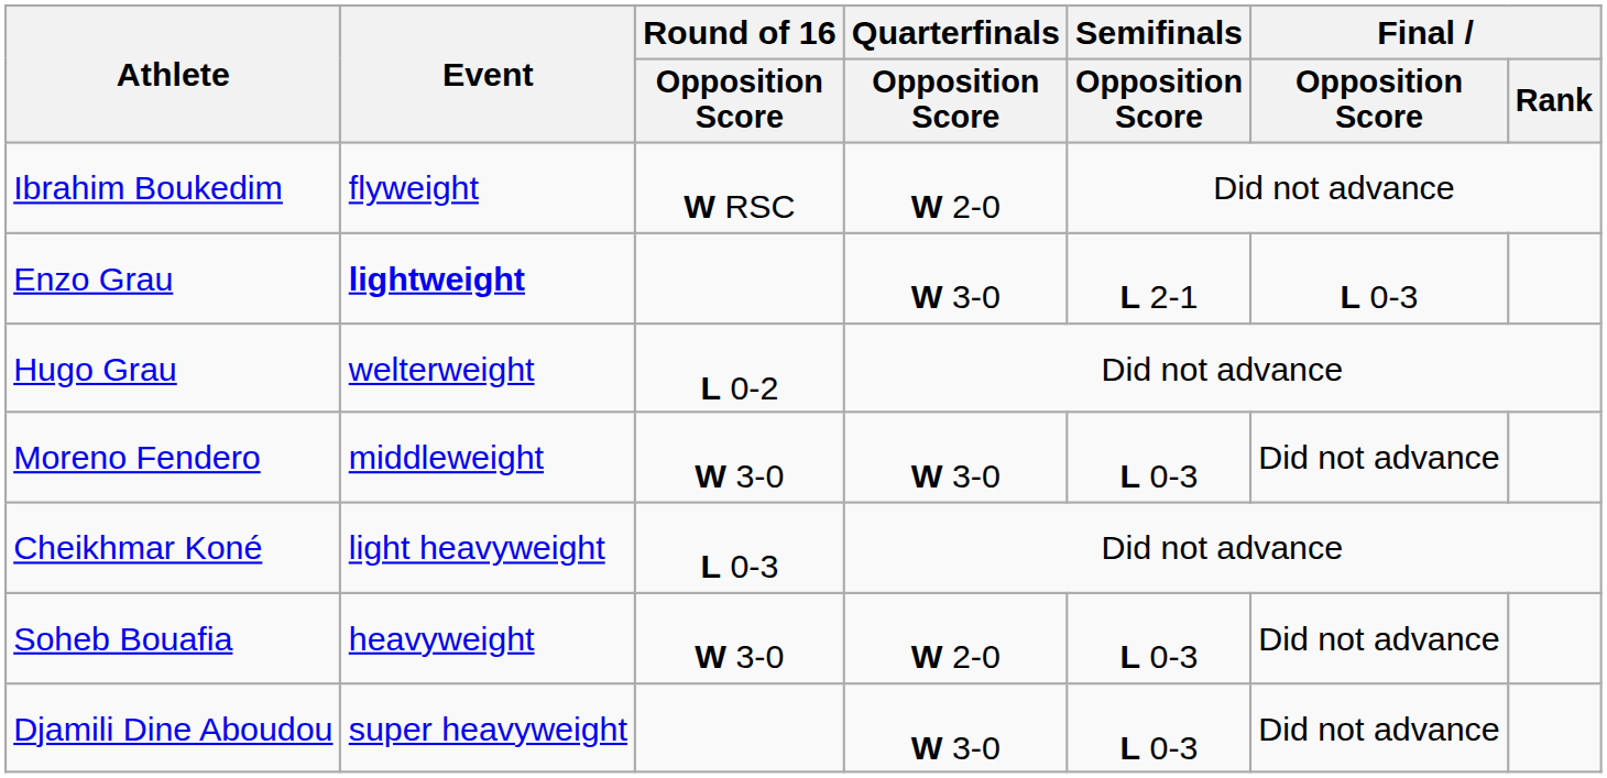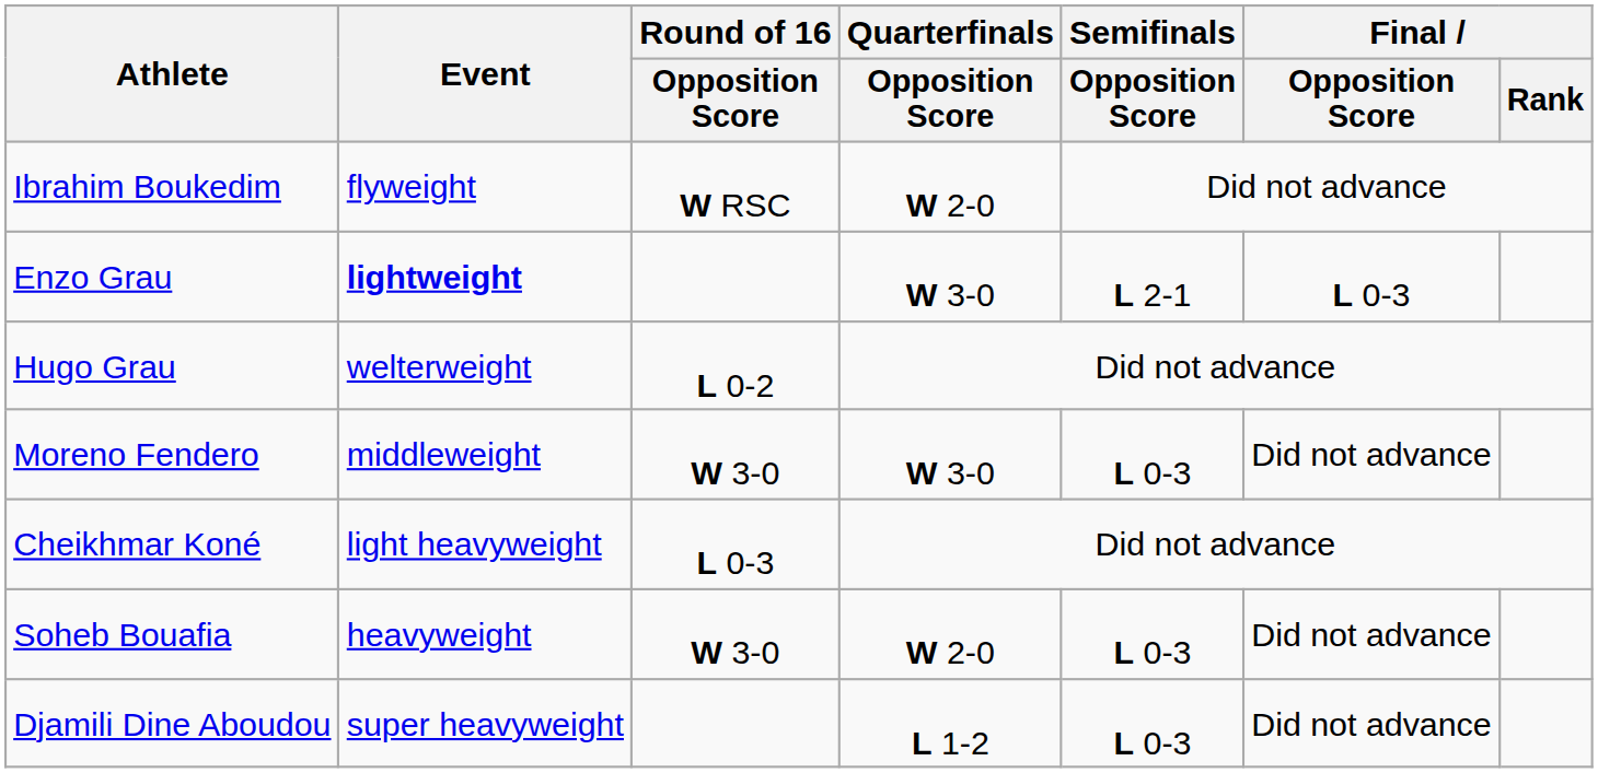Djamili Dine Aboudou | Quarterfinals / Opposition Score: W 3-0 -> L 1-2
